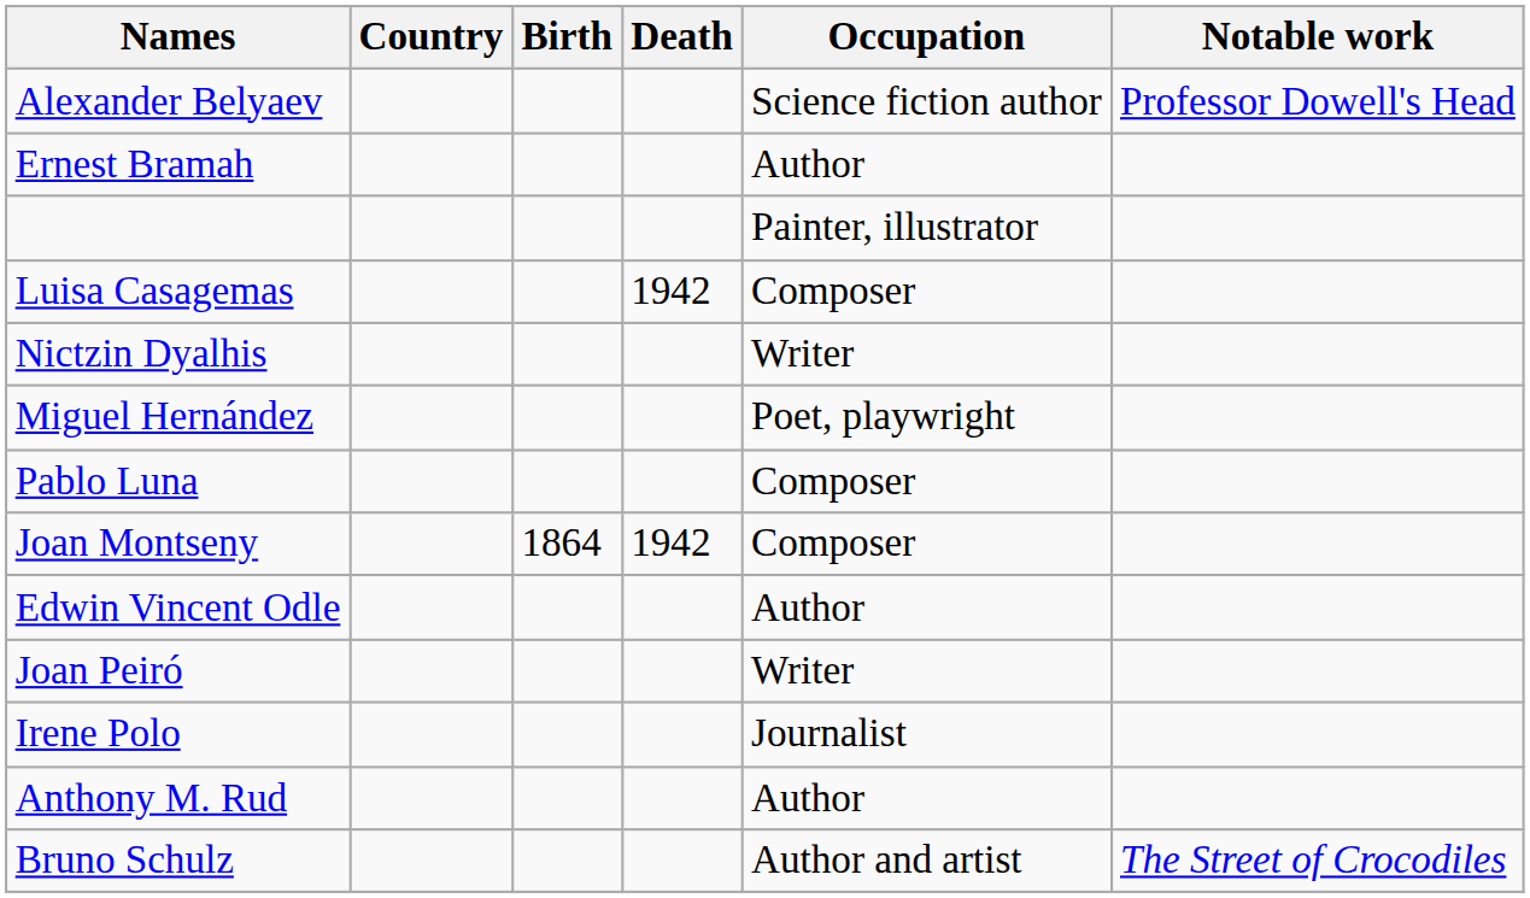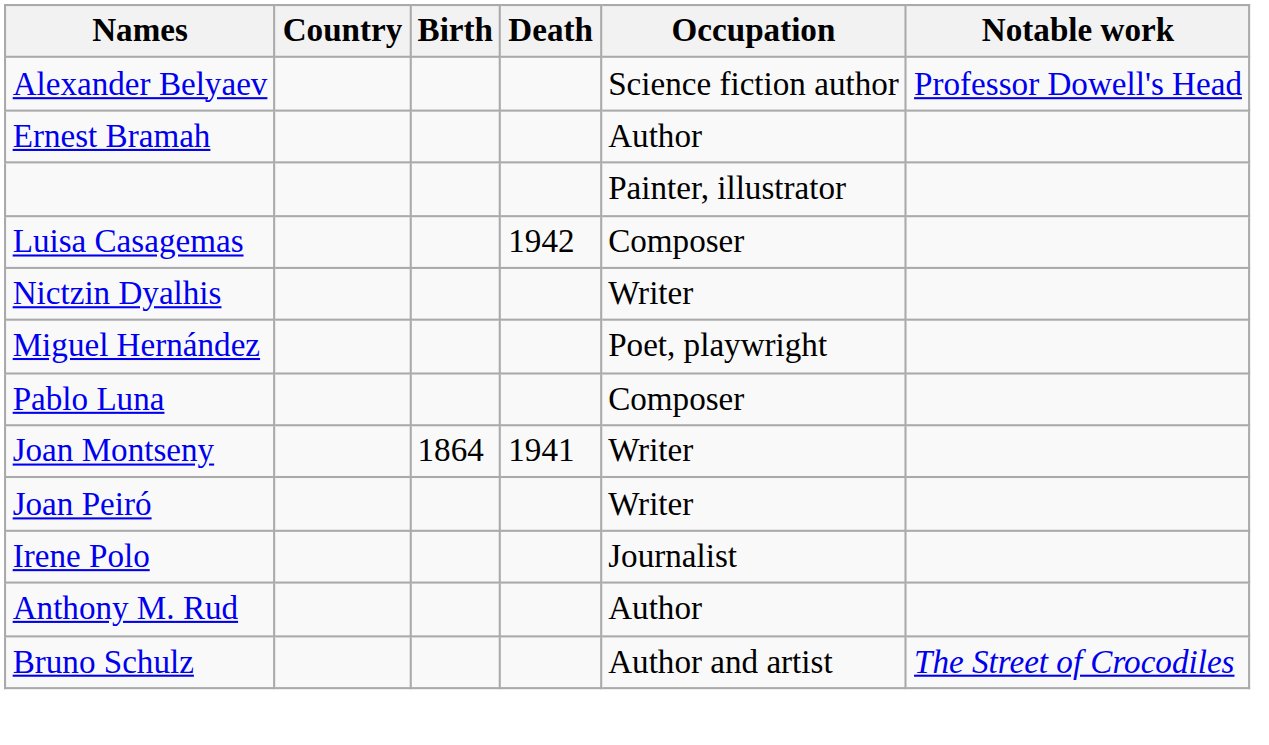Joan Montseny | Death: 1942 -> 1941
Joan Montseny | Occupation: Composer -> Writer
- row: Edwin Vincent Odle | Author
